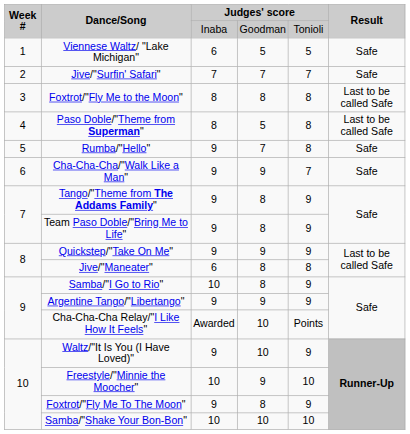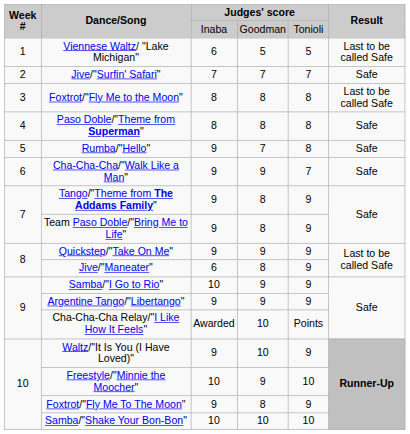Viennese Waltz/ "Lake Michigan" | Result: Safe -> Last to be called Safe
Paso Doble/"Theme from Superman" | column 4: 5 -> 8
Paso Doble/"Theme from Superman" | Result: Last to be called Safe -> Safe
Jive/"Maneater" | column 5: 8 -> 9
Samba/"I Go to Rio" | column 4: 8 -> 9
